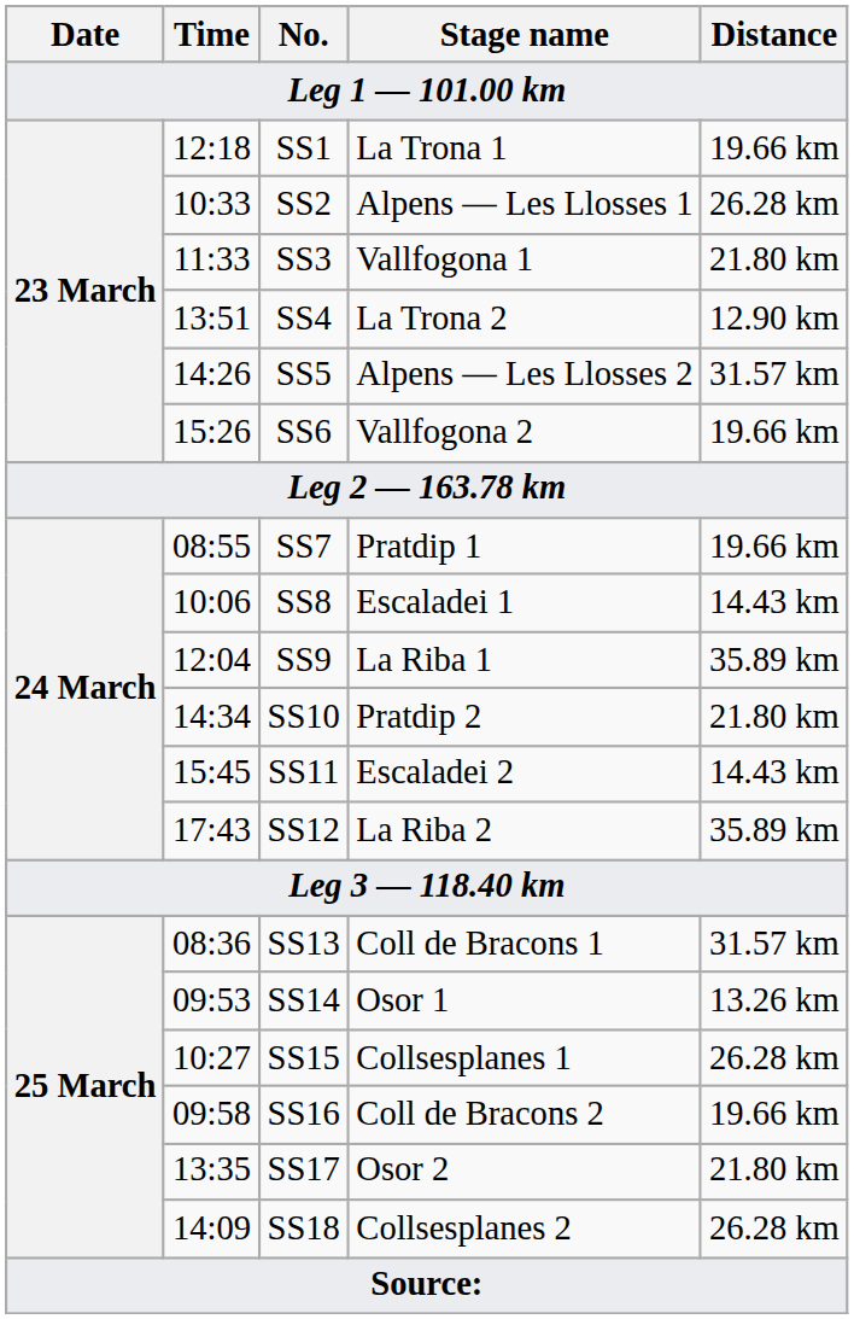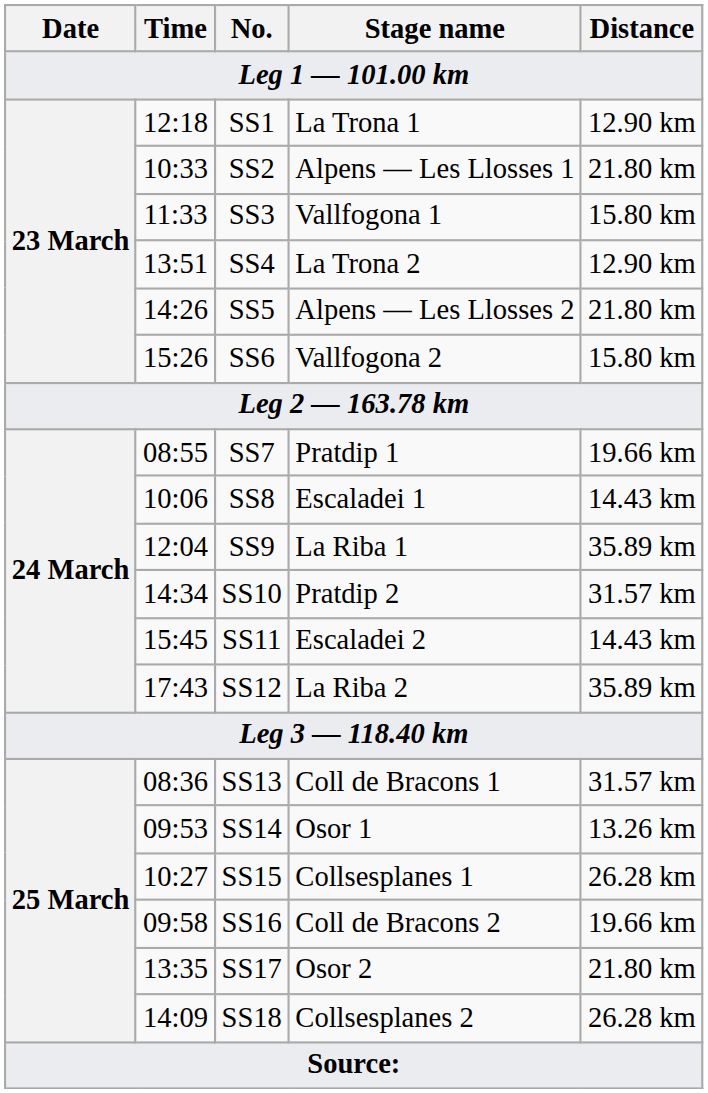SS1 | Distance: 19.66 km -> 12.90 km
SS2 | Distance: 26.28 km -> 21.80 km
SS3 | Distance: 21.80 km -> 15.80 km
SS5 | Distance: 31.57 km -> 21.80 km
SS6 | Distance: 19.66 km -> 15.80 km
SS10 | Distance: 21.80 km -> 31.57 km
